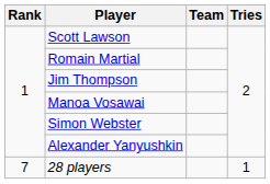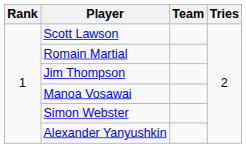- row: 7 | 28 players | 1
